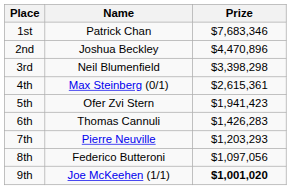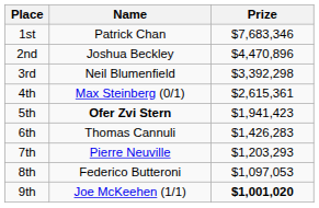3rd | Prize: $3,398,298 -> $3,392,298
5th | Name: normal -> bold
8th | Prize: $1,097,056 -> $1,097,053
